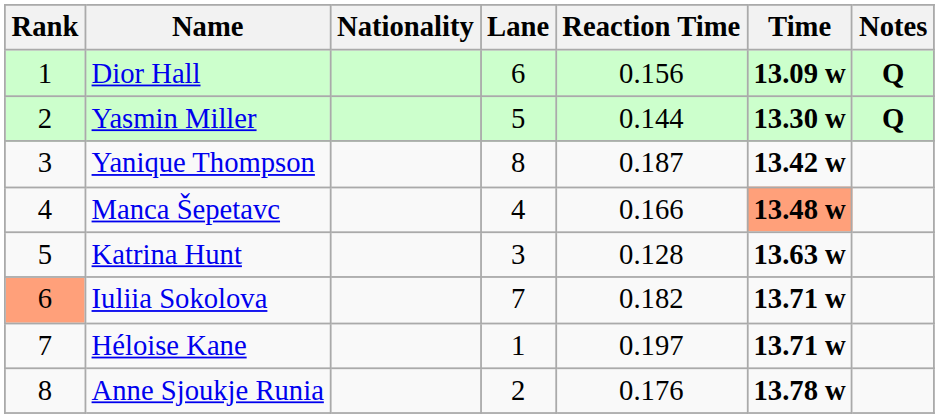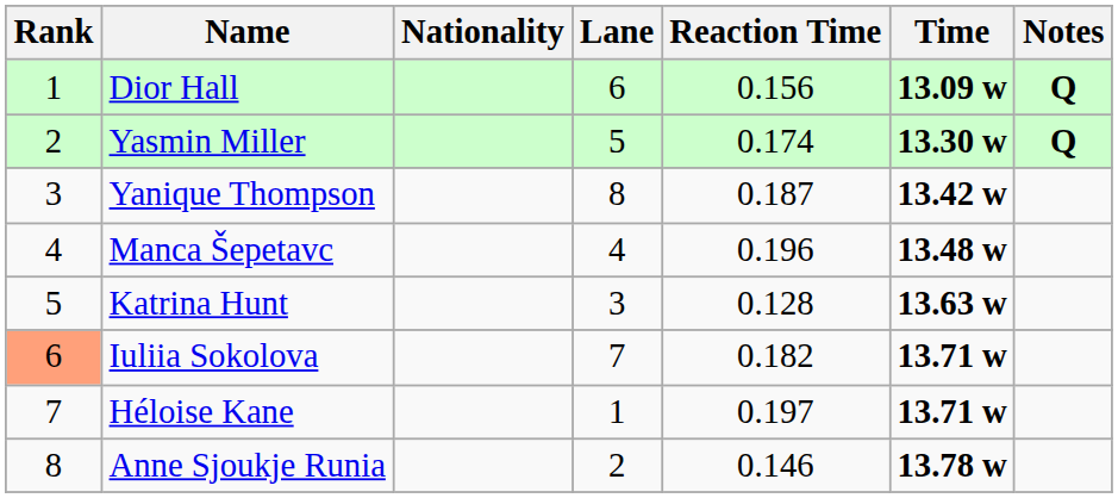Yasmin Miller | Reaction Time: 0.144 -> 0.174
Manca Šepetavc | Reaction Time: 0.166 -> 0.196
Manca Šepetavc | Time: lightsalmon background -> no background
Anne Sjoukje Runia | Reaction Time: 0.176 -> 0.146
